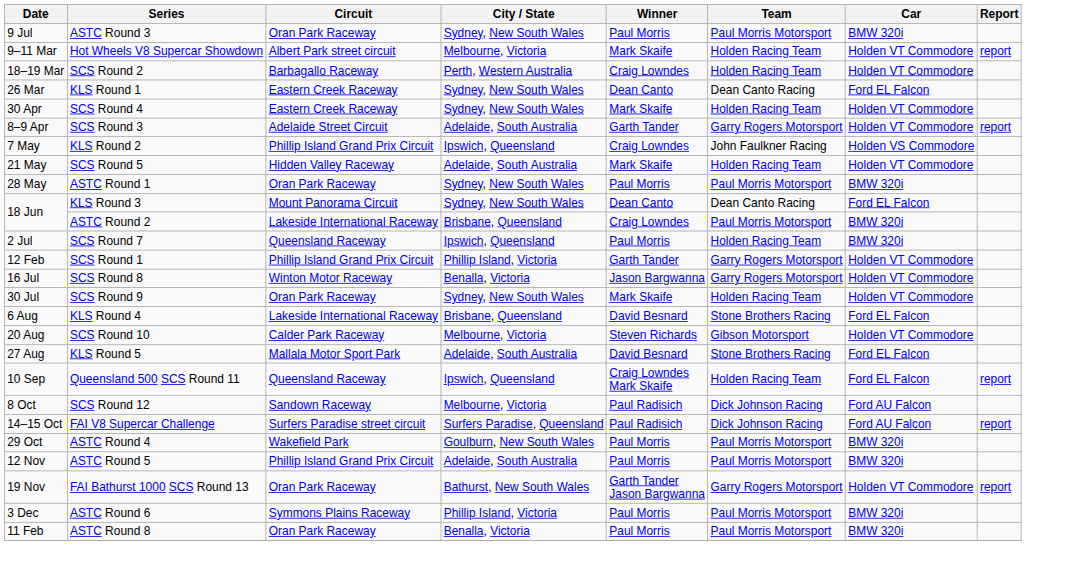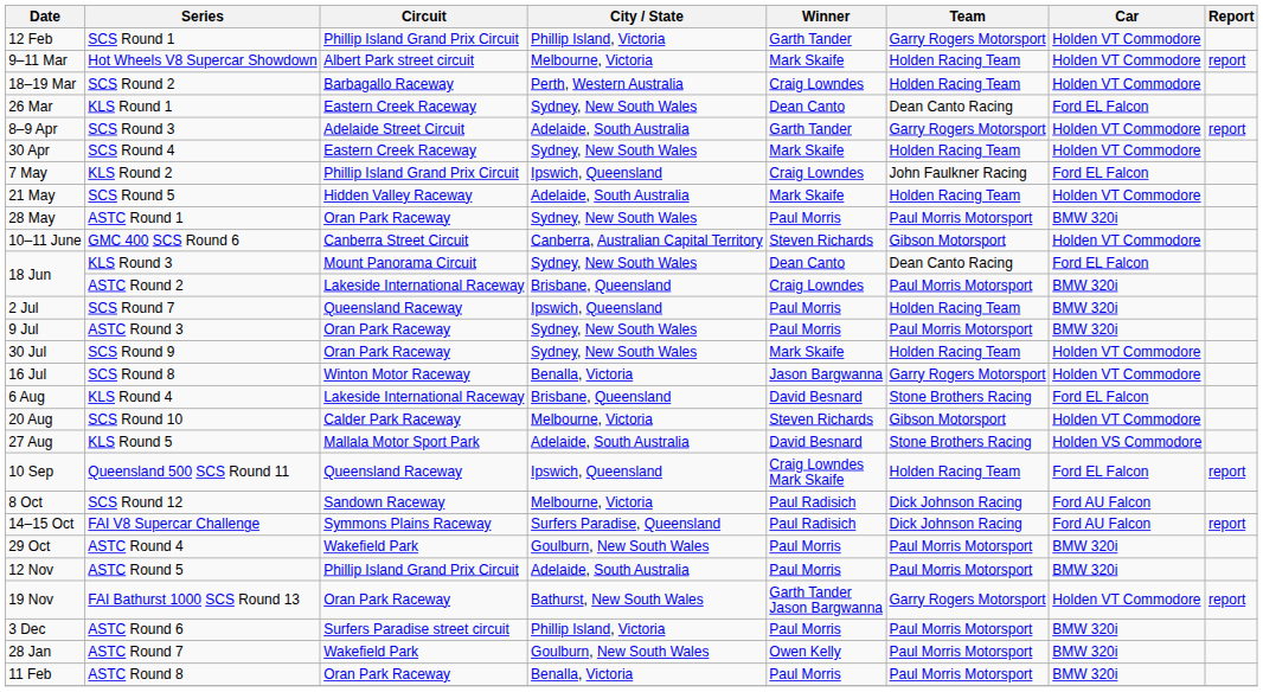rows swapped: SCS Round 1 <-> ASTC Round 3
rows swapped: SCS Round 3 <-> SCS Round 4
KLS Round 2 | Car: Holden VS Commodore -> Ford EL Falcon
+ row: 10–11 June | GMC 400 SCS Round 6 | Canberra Street Circuit | Canberra, Australian Capital Territory | Steven Richards | Gibson Motorsport | Holden VT Commodore
rows swapped: SCS Round 8 <-> SCS Round 9
KLS Round 5 | Car: Ford EL Falcon -> Holden VS Commodore
FAI V8 Supercar Challenge | Circuit: Surfers Paradise street circuit -> Symmons Plains Raceway
ASTC Round 6 | Circuit: Symmons Plains Raceway -> Surfers Paradise street circuit
+ row: 28 Jan | ASTC Round 7 | Wakefield Park | Goulburn, New South Wales | Owen Kelly | Paul Morris Motorsport | BMW 320i
